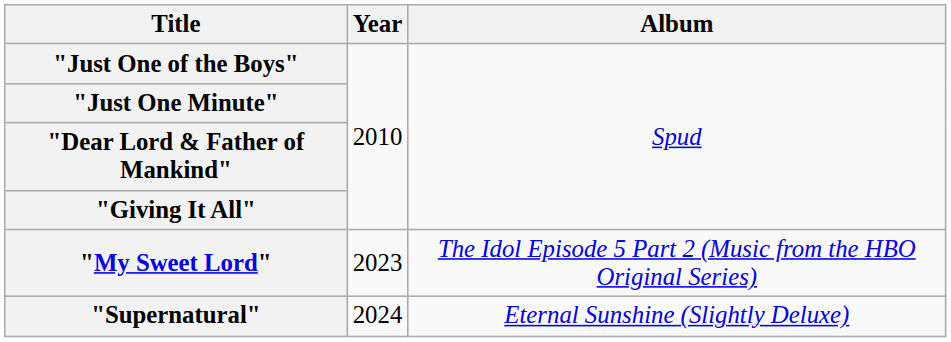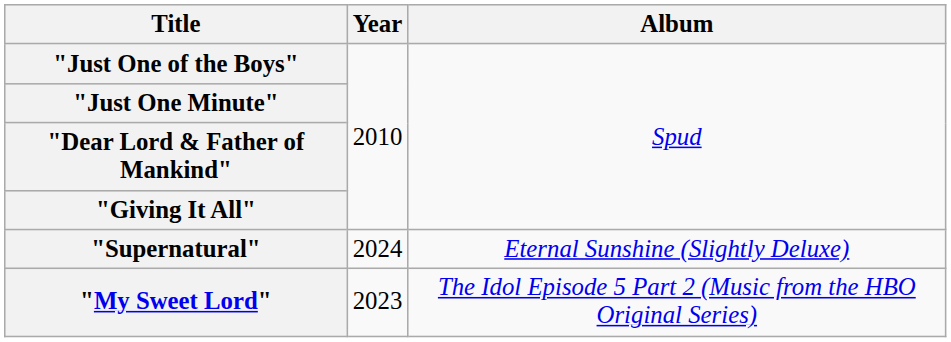rows swapped: "My Sweet Lord" <-> "Supernatural"
